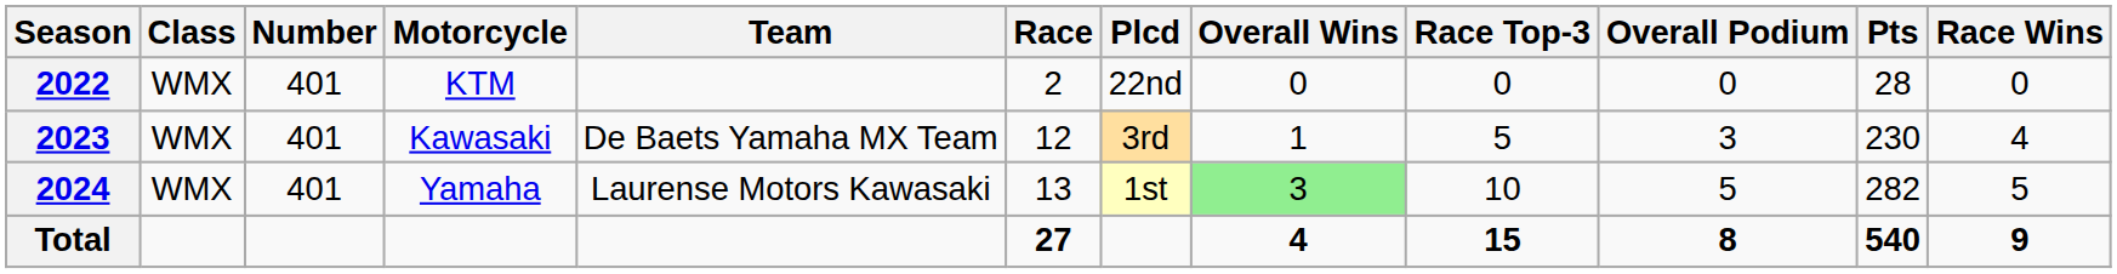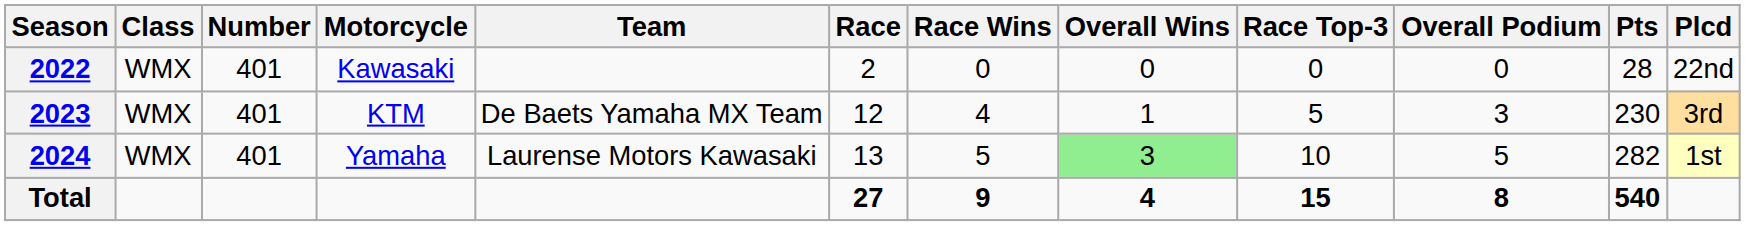columns swapped: Race Wins <-> Plcd
2022 | Motorcycle: KTM -> Kawasaki
2023 | Motorcycle: Kawasaki -> KTM
